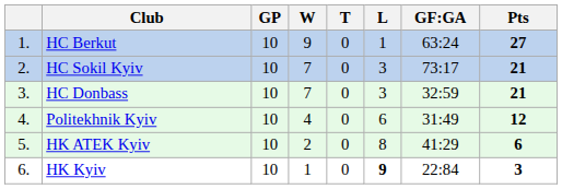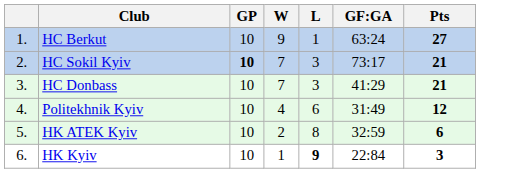- column: T | 0 | 0 | 0 | 0 | 0 | 0
HC Sokil Kyiv | GP: normal -> bold
HC Donbass | GF:GA: 32:59 -> 41:29
HK ATEK Kyiv | GF:GA: 41:29 -> 32:59
